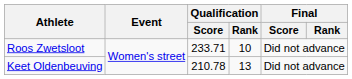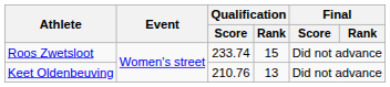Roos Zwetsloot | Qualification / Score: 233.71 -> 233.74
Roos Zwetsloot | Qualification / Rank: 10 -> 15
Keet Oldenbeuving | Qualification / Score: 210.78 -> 210.76
